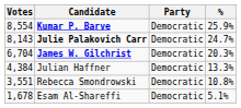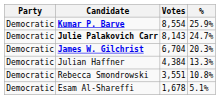columns swapped: Party <-> Votes
